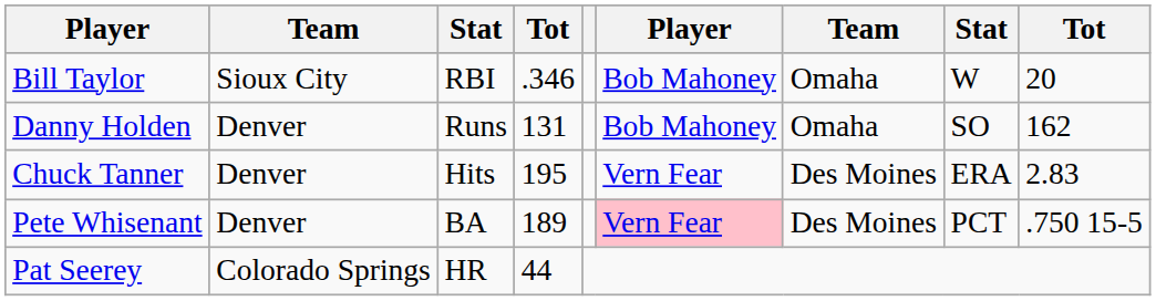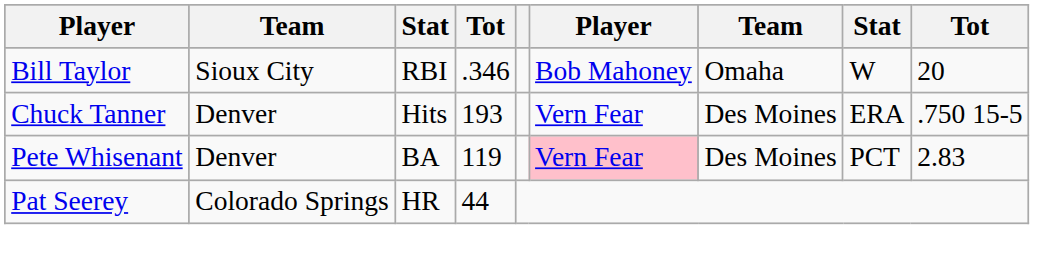- row: Danny Holden | Denver | Runs | 131 | Bob Mahoney | Omaha | SO | 162
Chuck Tanner | column 4: 195 -> 193
Chuck Tanner | column 9: 2.83 -> .750 15-5
Pete Whisenant | column 4: 189 -> 119
Pete Whisenant | column 9: .750 15-5 -> 2.83
